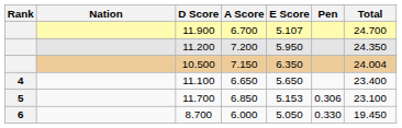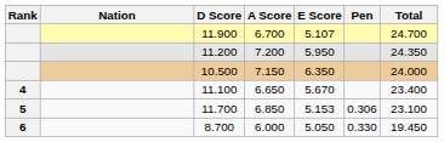10.500 | Total: 24.004 -> 24.000
11.100 | E Score: 5.650 -> 5.670
